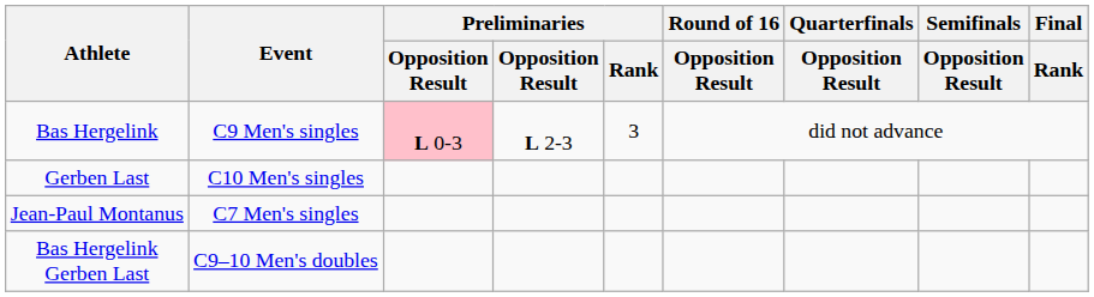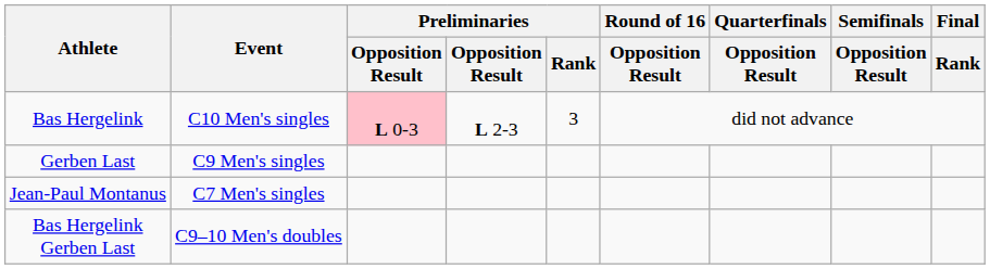Bas Hergelink | Event: C9 Men's singles -> C10 Men's singles
Gerben Last | Event: C10 Men's singles -> C9 Men's singles
